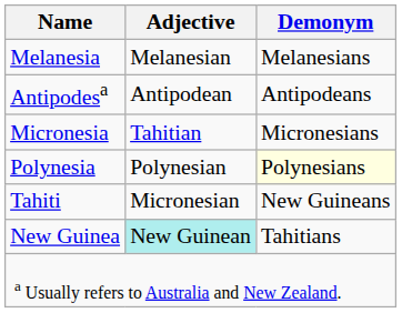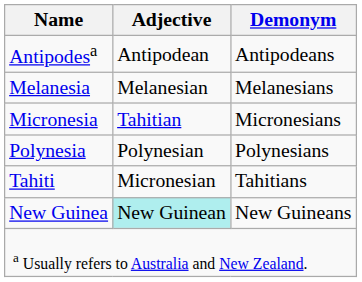rows swapped: Antipodesa <-> Melanesia
Polynesia | Demonym: lightyellow background -> no background
Tahiti | Demonym: New Guineans -> Tahitians
New Guinea | Demonym: Tahitians -> New Guineans
